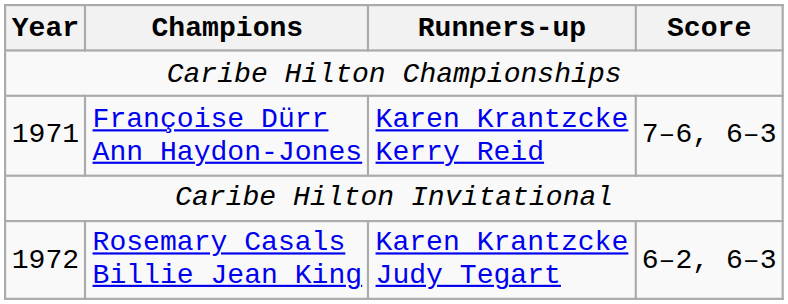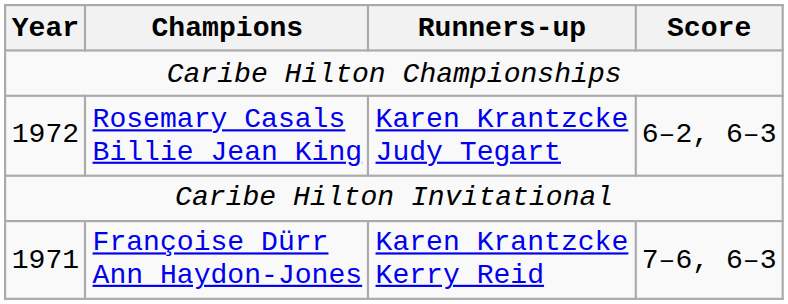rows swapped: 1971 <-> 1972
